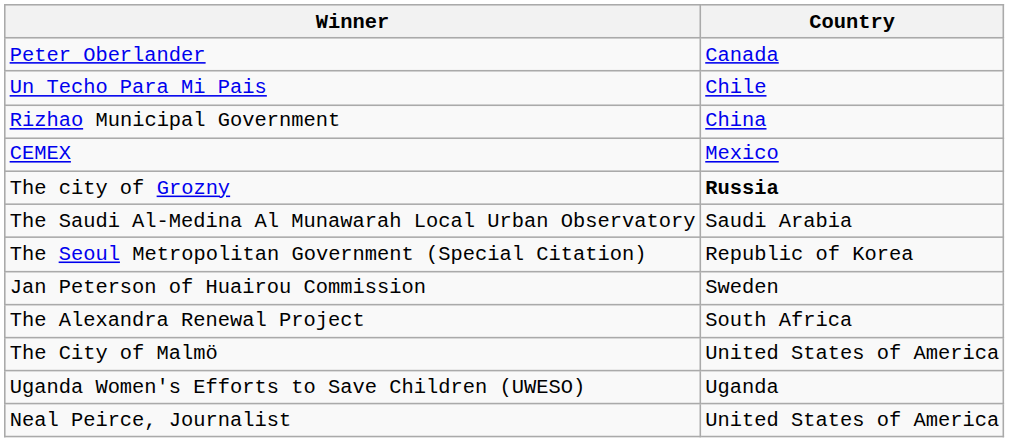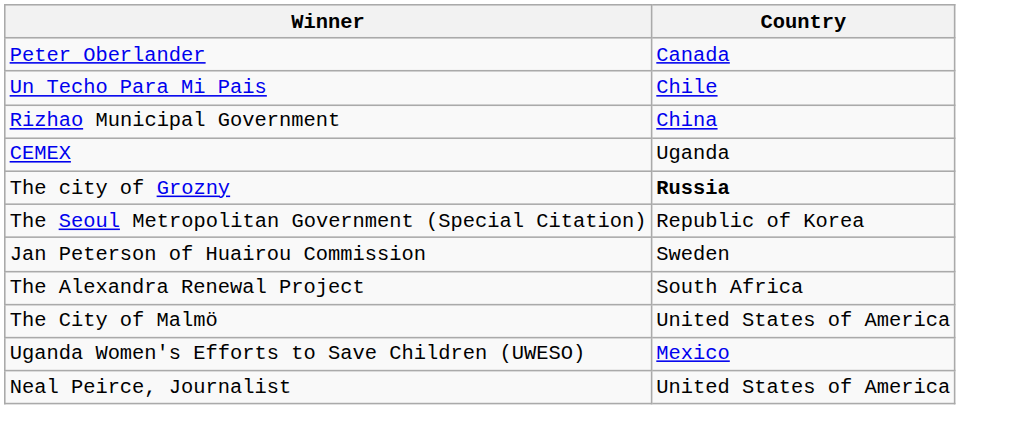CEMEX | Country: Mexico -> Uganda
- row: The Saudi Al-Medina Al Munawarah Local Urban Observatory | Saudi Arabia
Uganda Women's Efforts to Save Children (UWESO) | Country: Uganda -> Mexico
